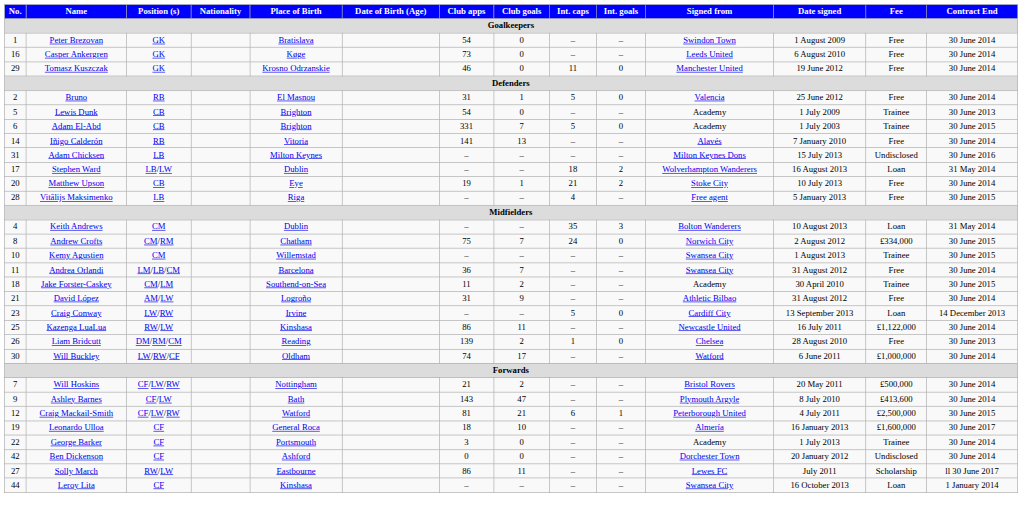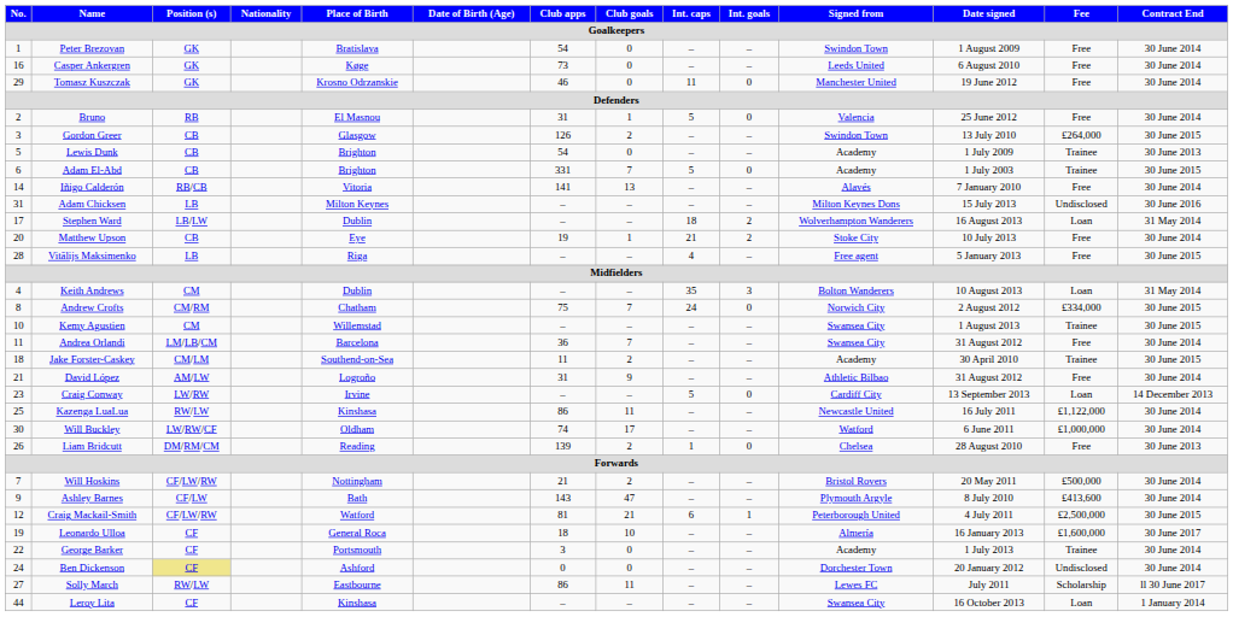+ row: 3 | Gordon Greer | CB | Glasgow | 126 | 2 | – | – | Swindon Town | 13 July 2010 | £264,000 | 30 June 2015
Iñigo Calderón | Position (s): RB -> RB/CB
rows swapped: Liam Bridcutt <-> Will Buckley
Ben Dickenson | No.: 42 -> 24
Ben Dickenson | Position (s): no background -> khaki background
